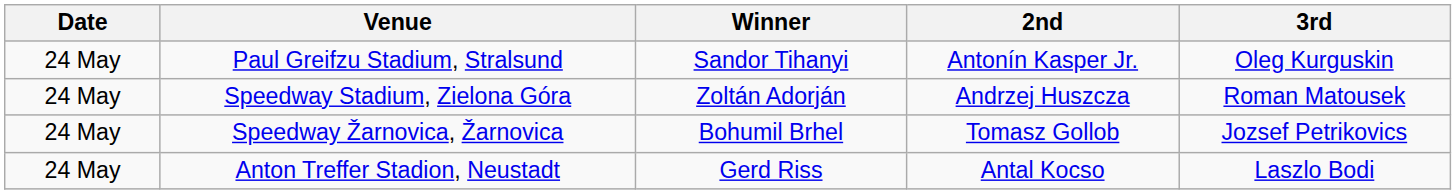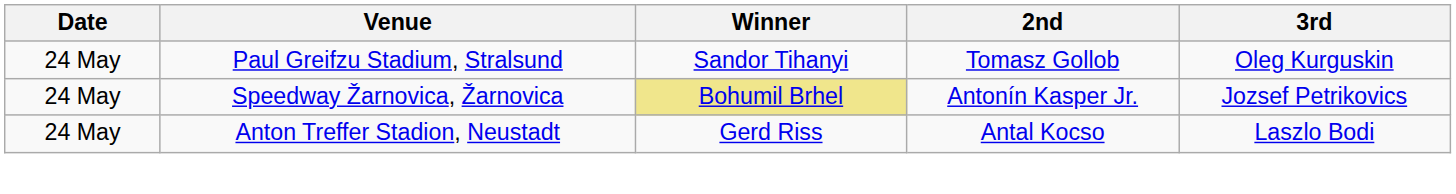Paul Greifzu Stadium, Stralsund | 2nd: Antonín Kasper Jr. -> Tomasz Gollob
- row: 24 May | Speedway Stadium, Zielona Góra | Zoltán Adorján | Andrzej Huszcza | Roman Matousek
Speedway Žarnovica, Žarnovica | Winner: no background -> khaki background
Speedway Žarnovica, Žarnovica | 2nd: Tomasz Gollob -> Antonín Kasper Jr.
